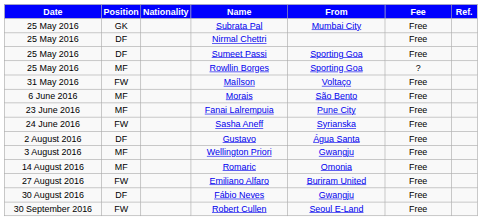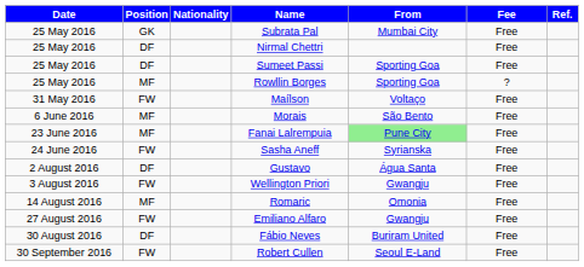Fanai Lalrempuia | From: no background -> lightgreen background
Wellington Priori | Position: MF -> FW
Emiliano Alfaro | From: Buriram United -> Gwangju
Fábio Neves | From: Gwangju -> Buriram United
